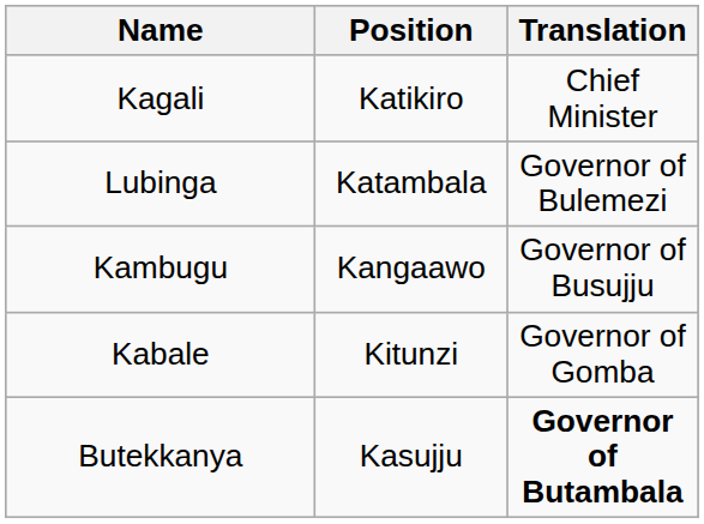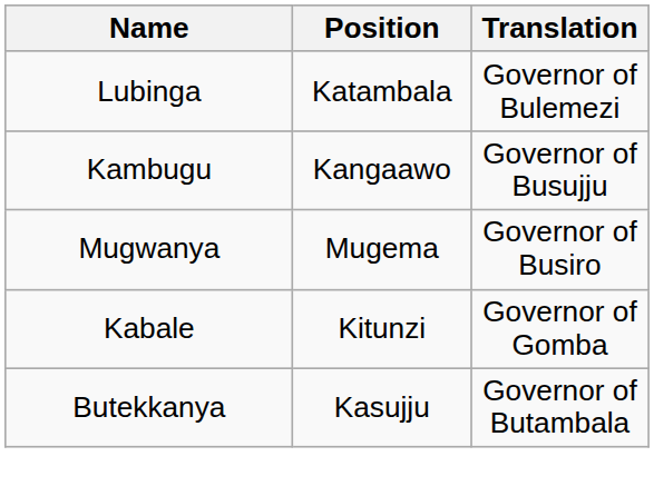- row: Kagali | Katikiro | Chief Minister
+ row: Mugwanya | Mugema | Governor of Busiro
Butekkanya | Translation: bold -> normal
